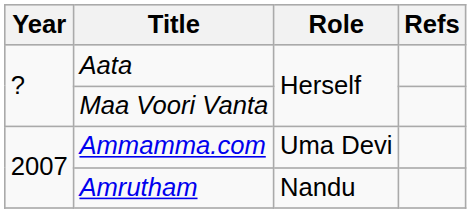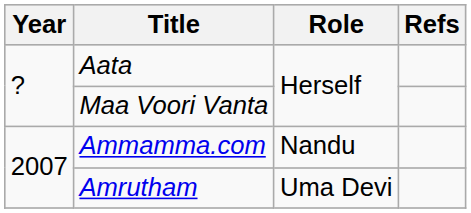Ammamma.com | Role: Uma Devi -> Nandu
Amrutham | Role: Nandu -> Uma Devi
